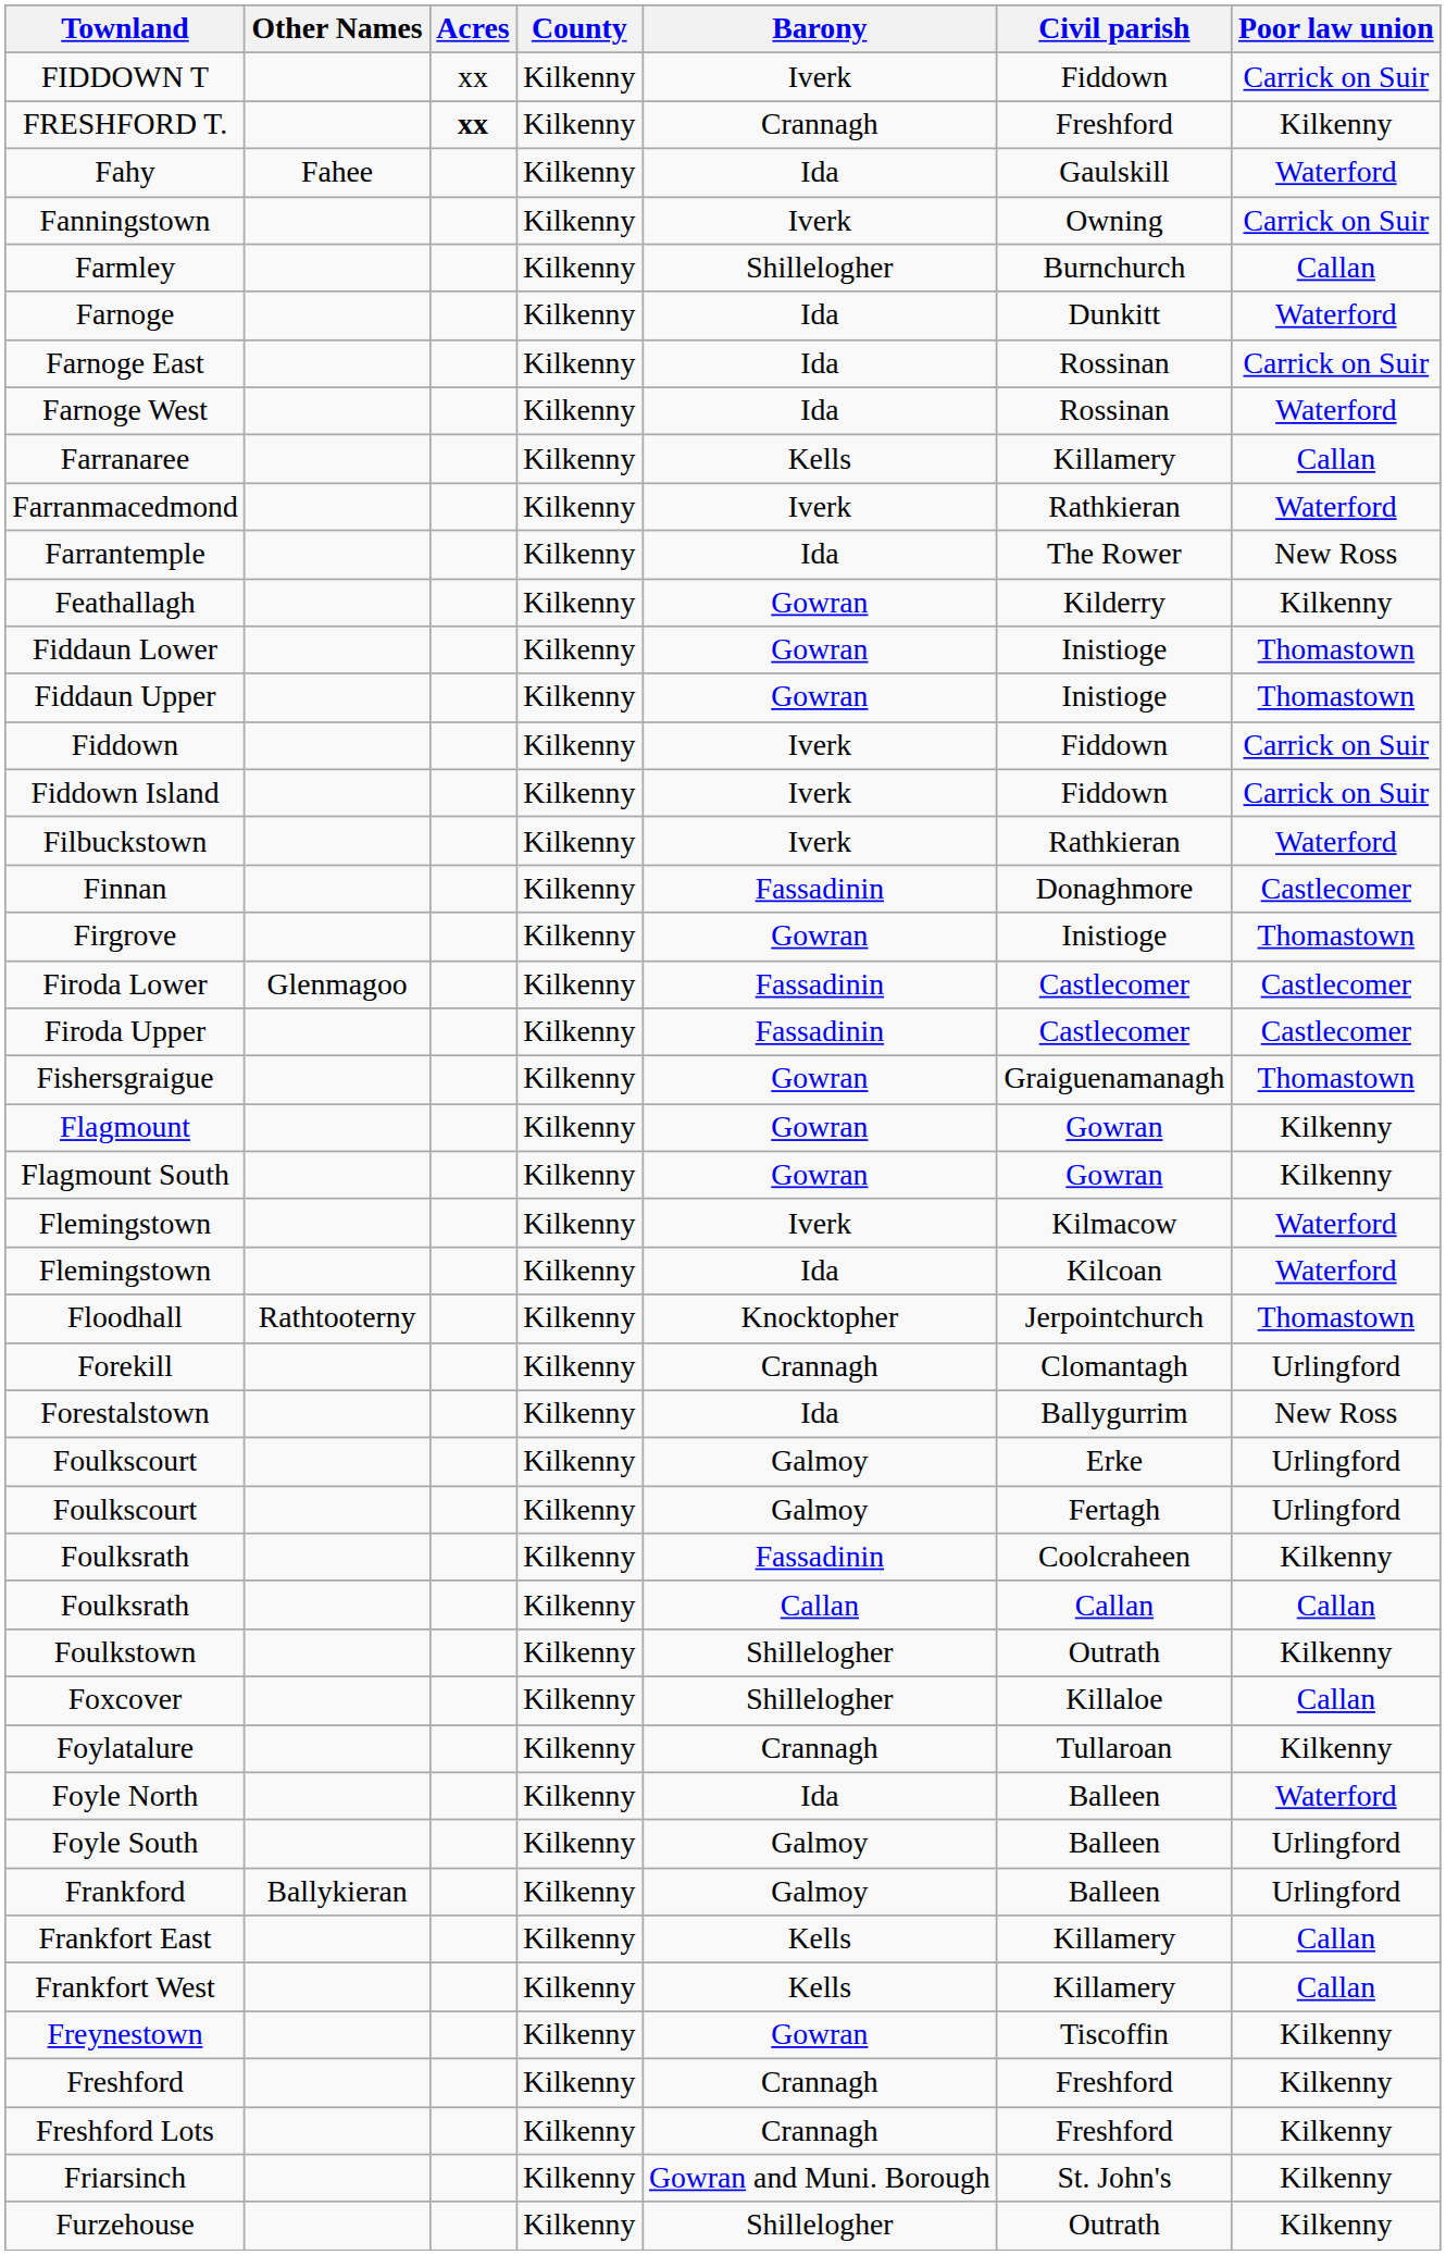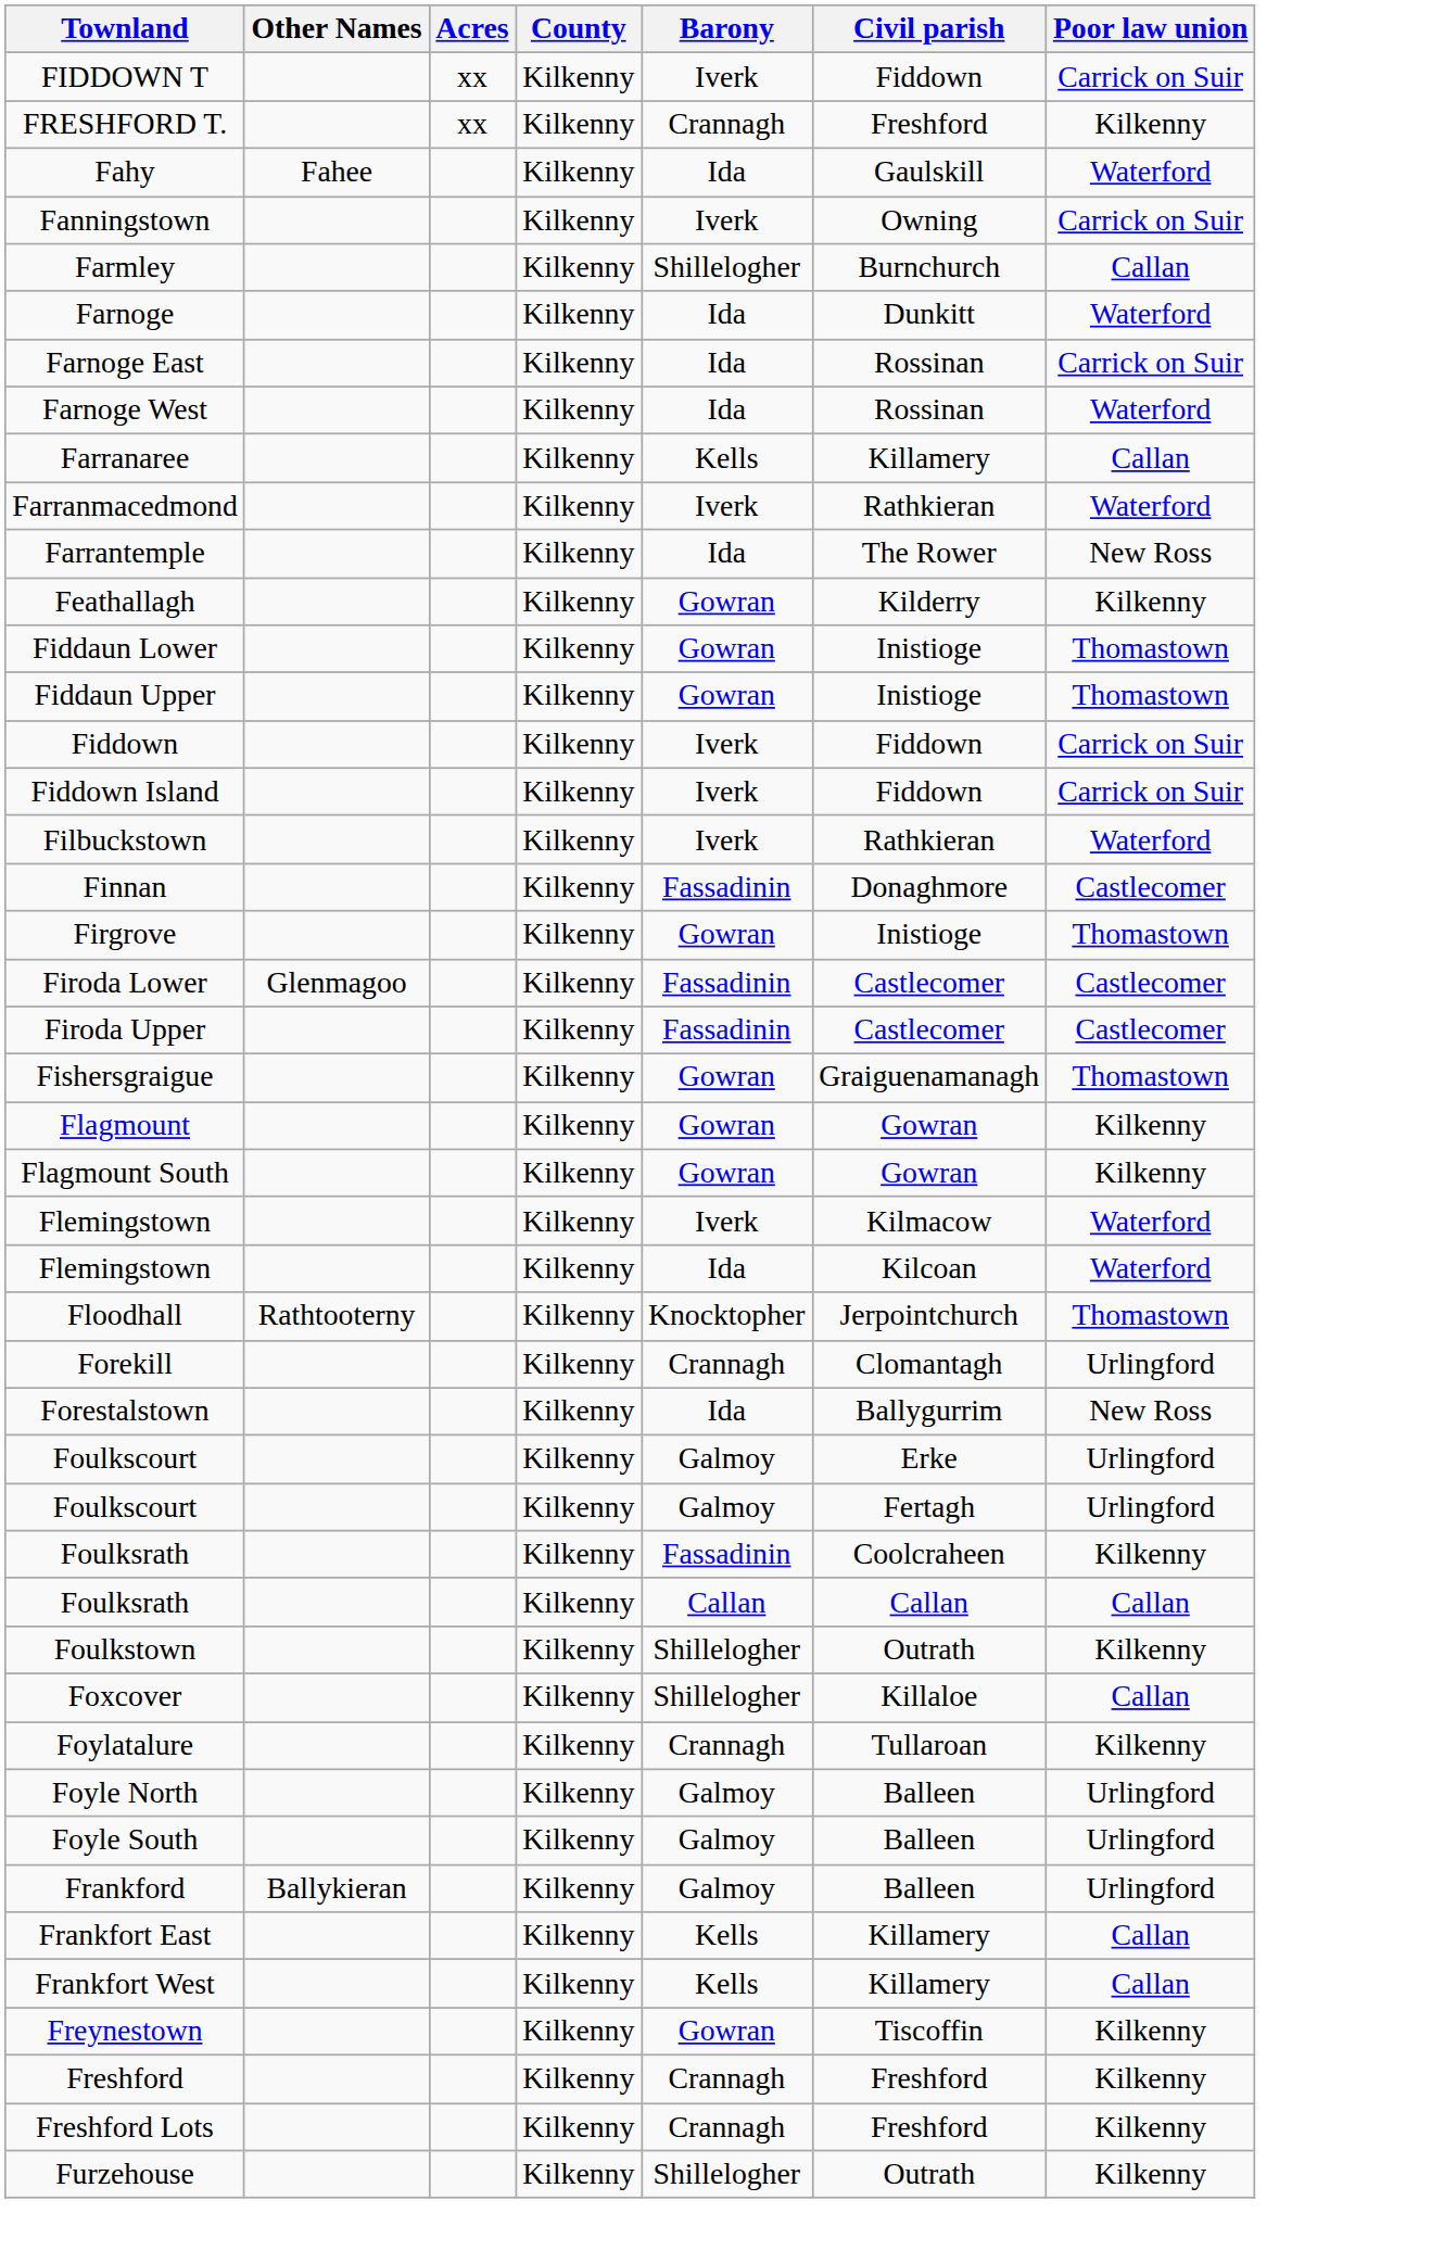FRESHFORD T. | Acres: bold -> normal
Foyle North | Barony: Ida -> Galmoy
Foyle North | Poor law union: Waterford -> Urlingford
- row: Friarsinch | Kilkenny | Gowran and Muni. Borough | St. John's | Kilkenny
